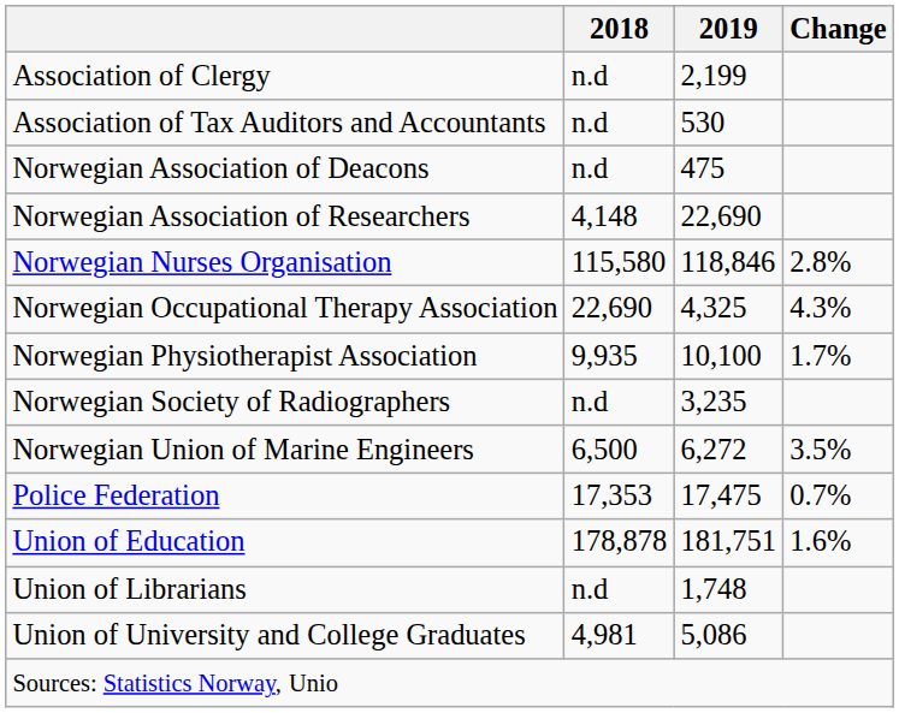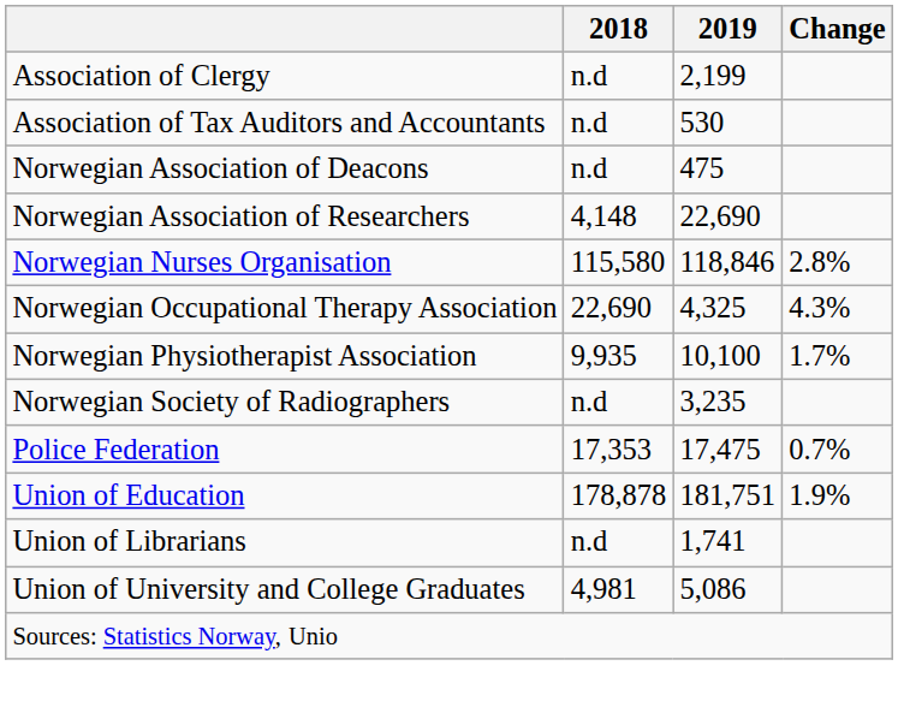- row: Norwegian Union of Marine Engineers | 6,500 | 6,272 | 3.5%
Union of Education | Change: 1.6% -> 1.9%
Union of Librarians | 2019: 1,748 -> 1,741
